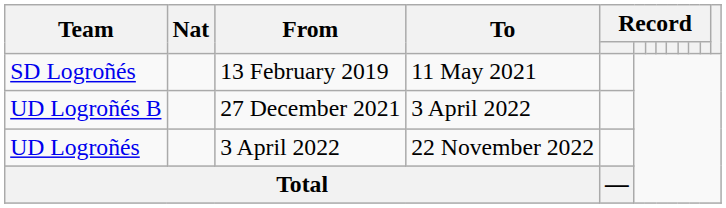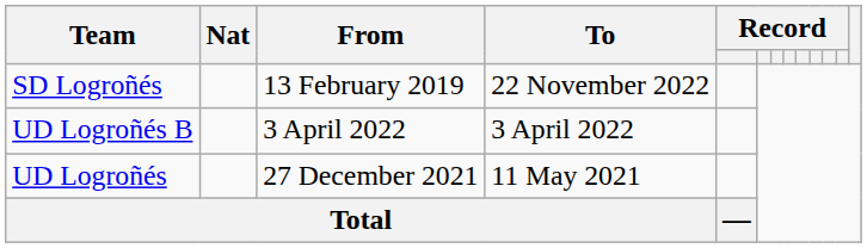SD Logroñés | To: 11 May 2021 -> 22 November 2022
UD Logroñés B | From: 27 December 2021 -> 3 April 2022
UD Logroñés | From: 3 April 2022 -> 27 December 2021
UD Logroñés | To: 22 November 2022 -> 11 May 2021
